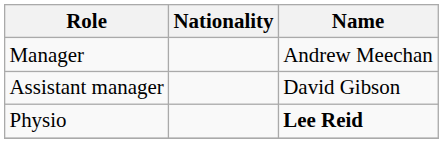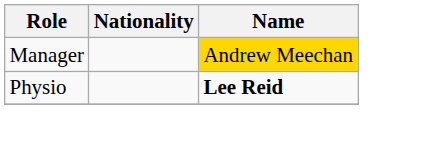Manager | Name: no background -> gold background
- row: Assistant manager | David Gibson
